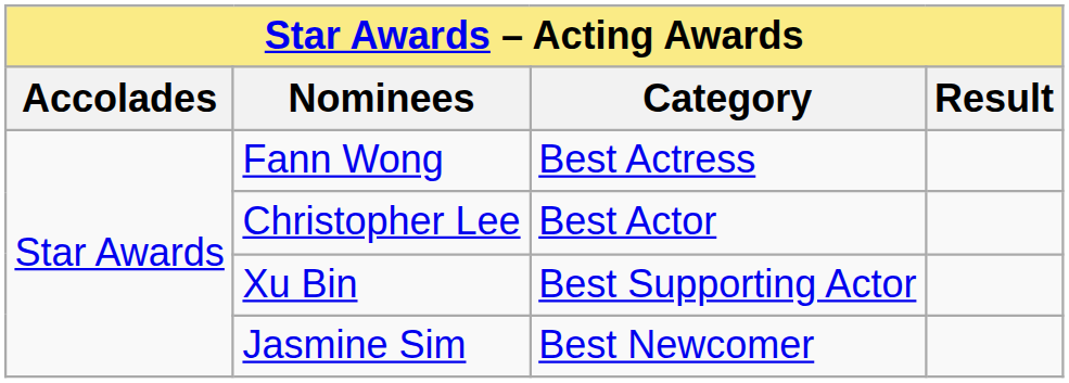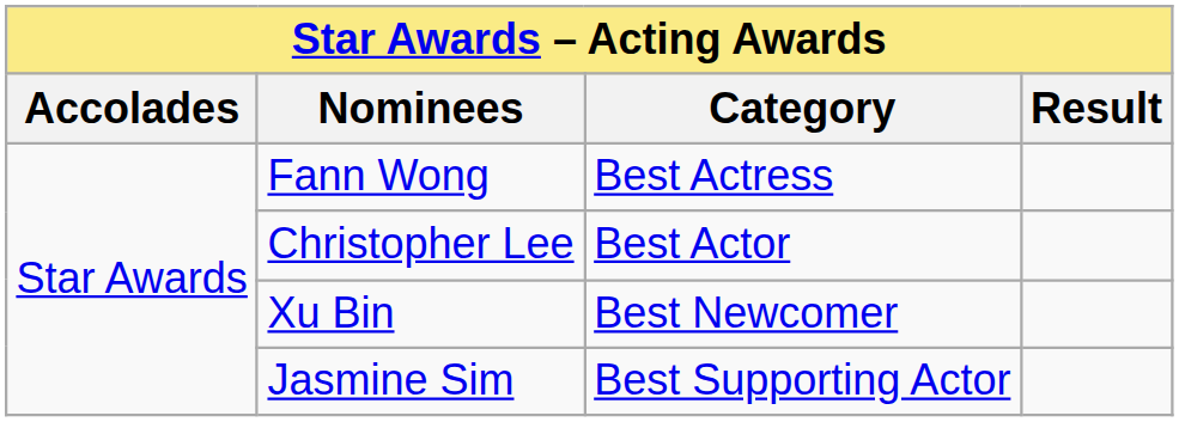Xu Bin | Category: Best Supporting Actor -> Best Newcomer
Jasmine Sim | Category: Best Newcomer -> Best Supporting Actor
